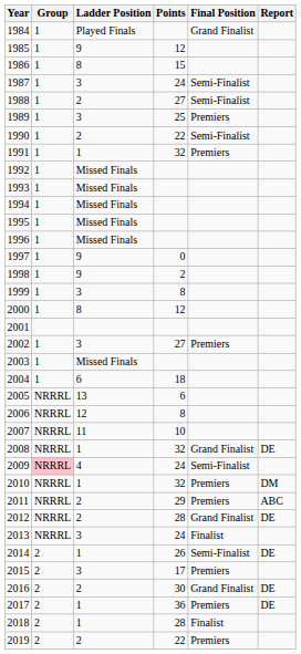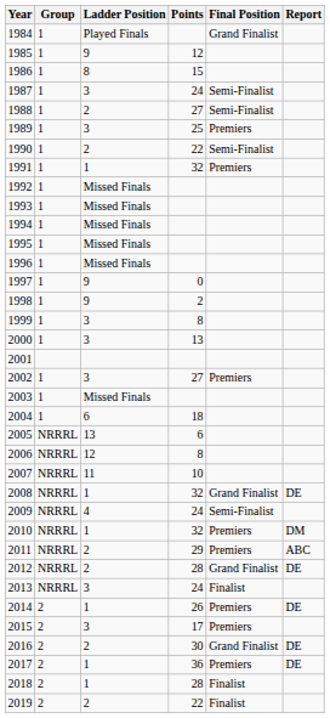2000 | Ladder Position: 8 -> 3
2000 | Points: 12 -> 13
2009 | Group: pink background -> no background
2014 | Final Position: Semi-Finalist -> Premiers
2019 | Final Position: Premiers -> Finalist
